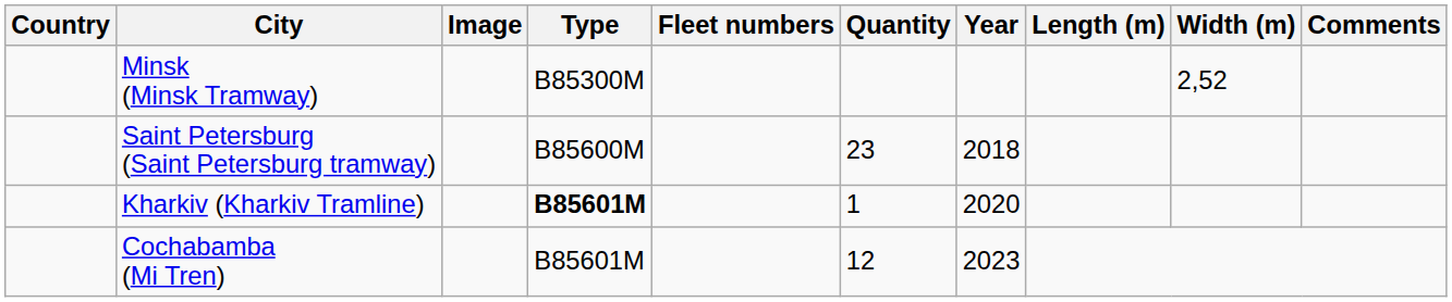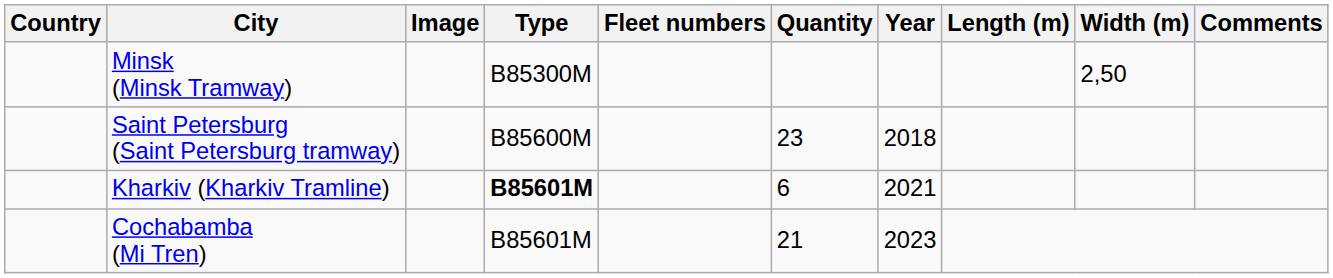Minsk (Minsk Tramway) | Width (m): 2,52 -> 2,50
Kharkiv (Kharkiv Tramline) | Quantity: 1 -> 6
Kharkiv (Kharkiv Tramline) | Year: 2020 -> 2021
Cochabamba (Mi Tren) | Quantity: 12 -> 21
